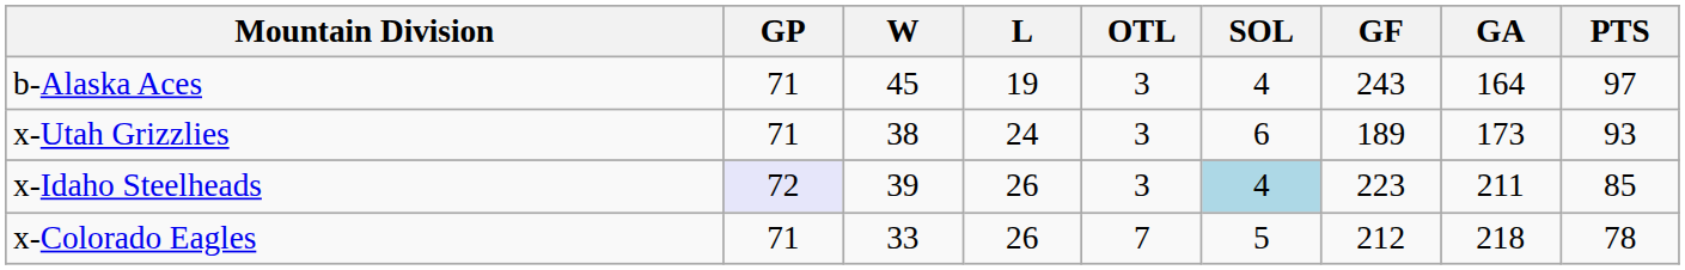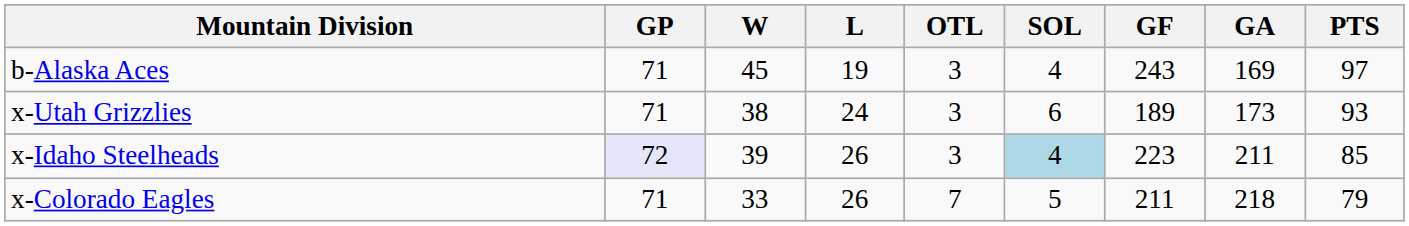b-Alaska Aces | GA: 164 -> 169
x-Colorado Eagles | GF: 212 -> 211
x-Colorado Eagles | PTS: 78 -> 79
